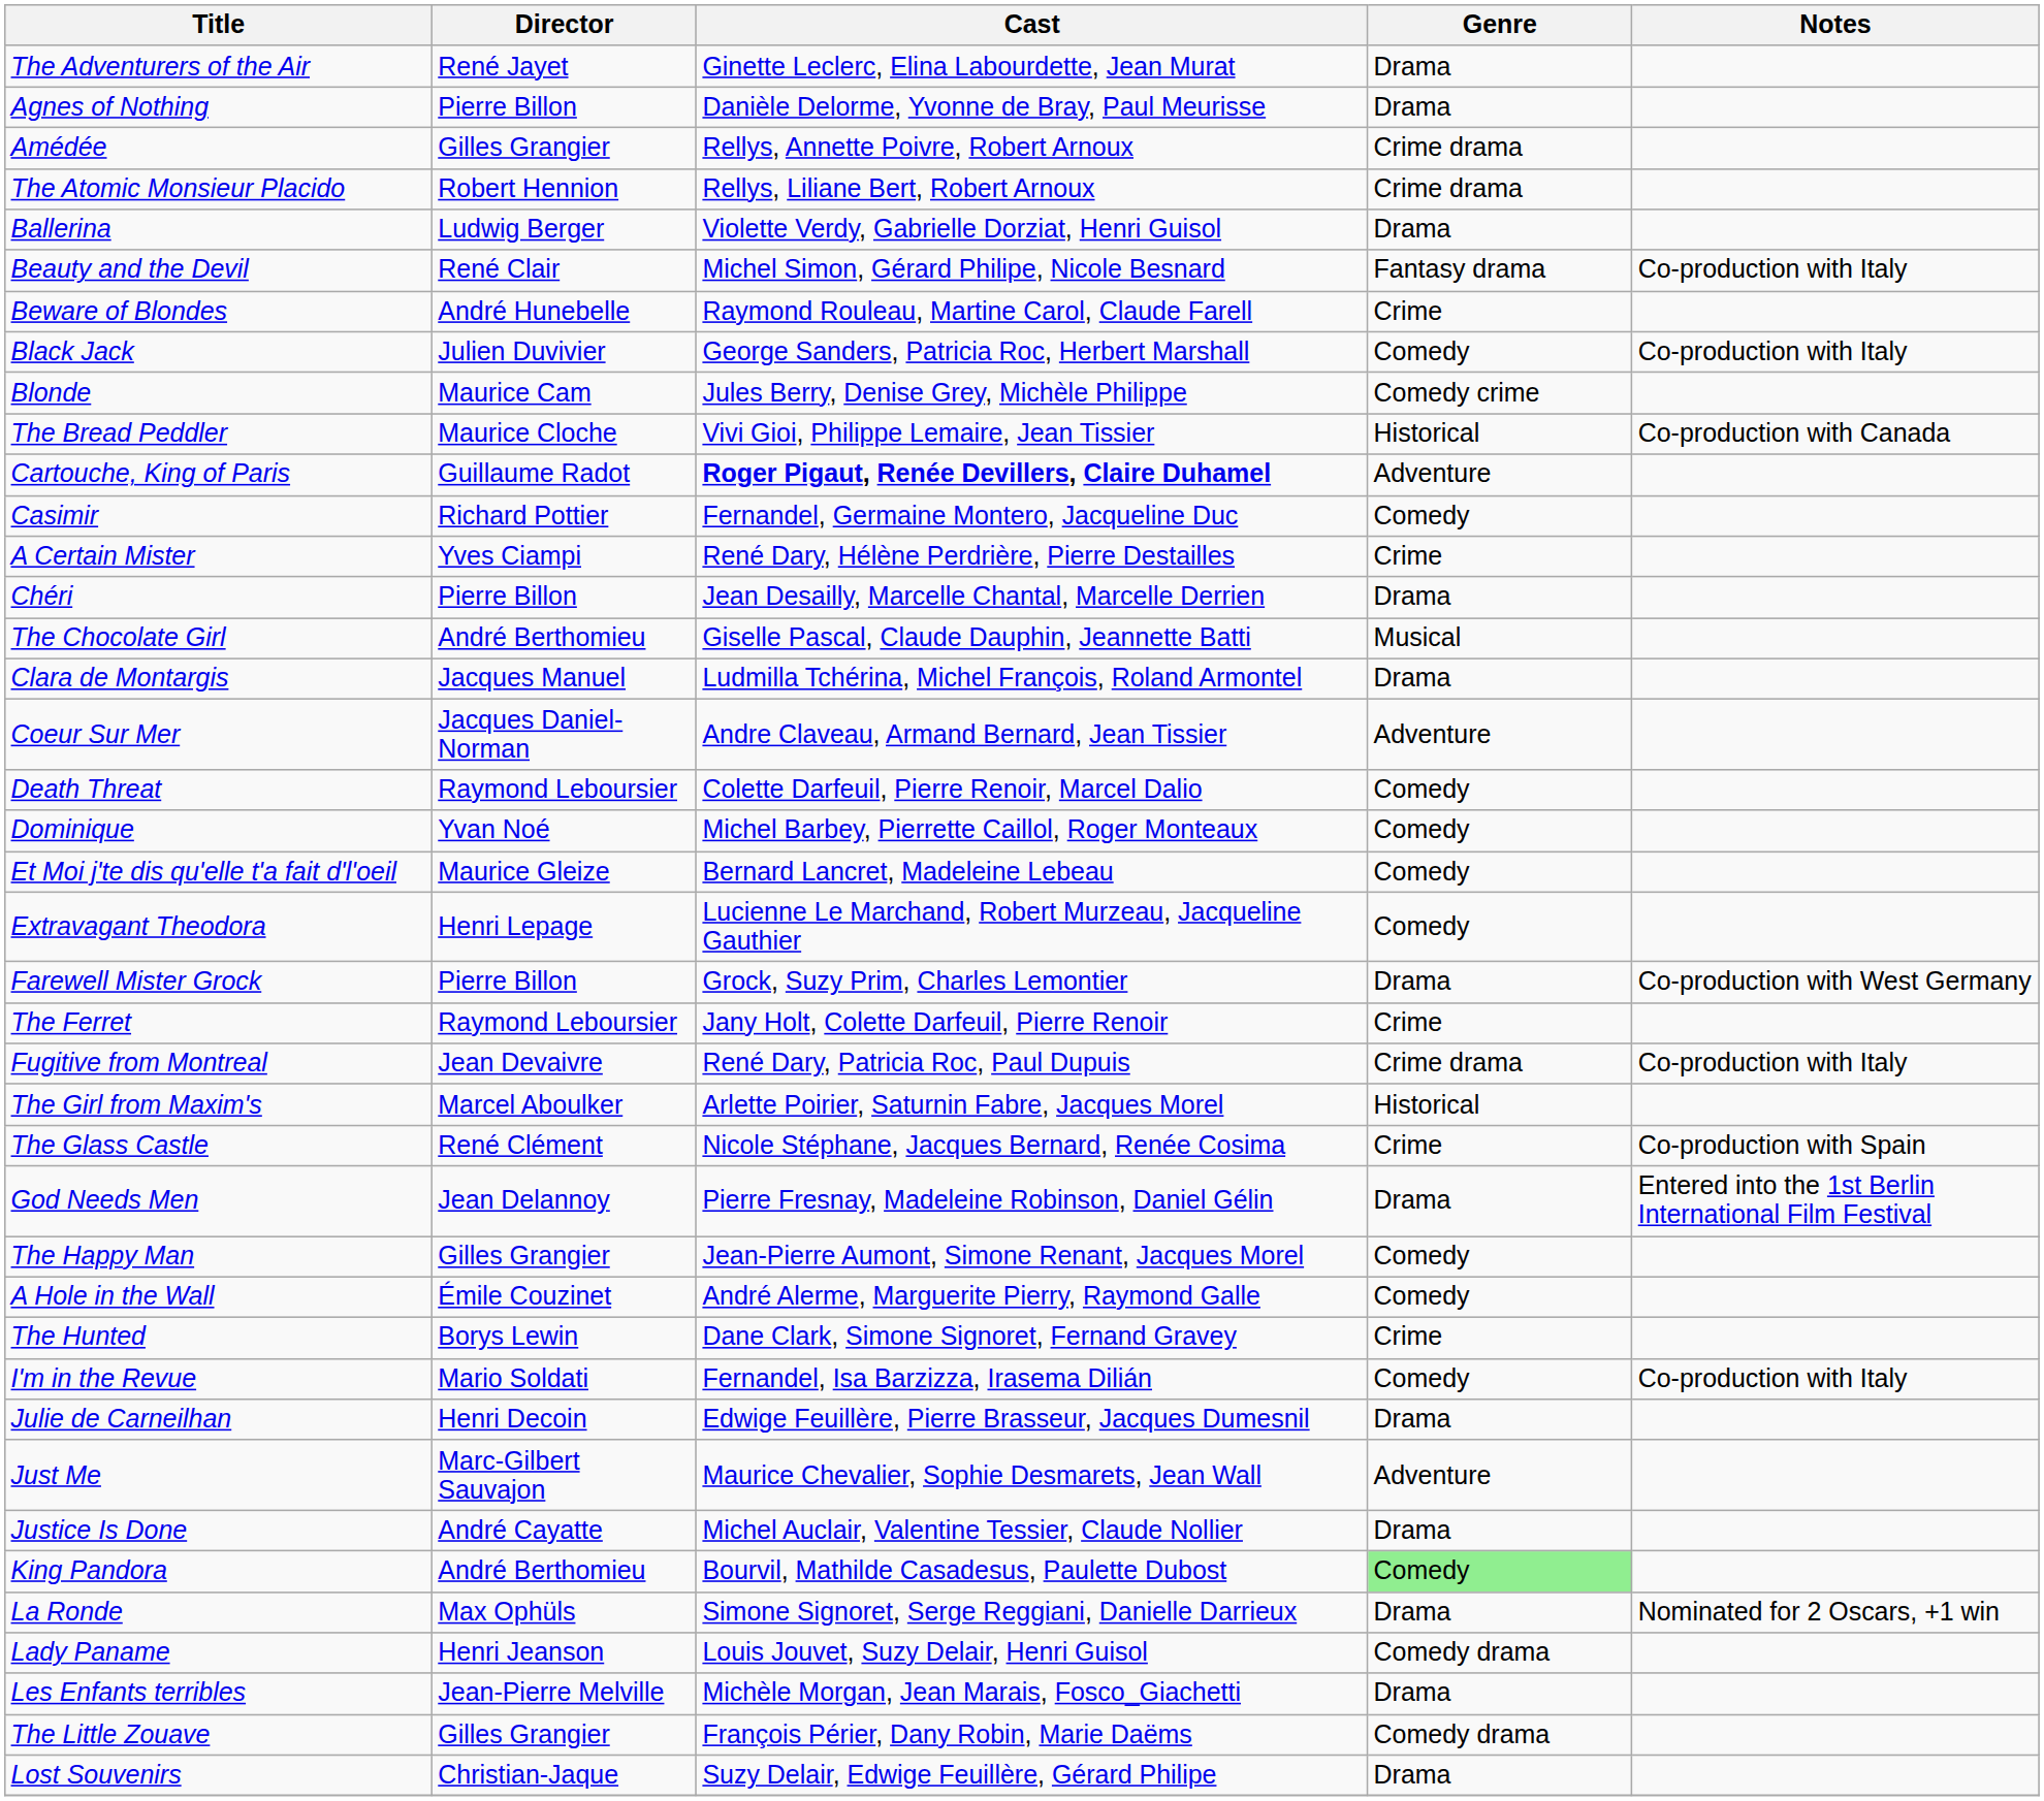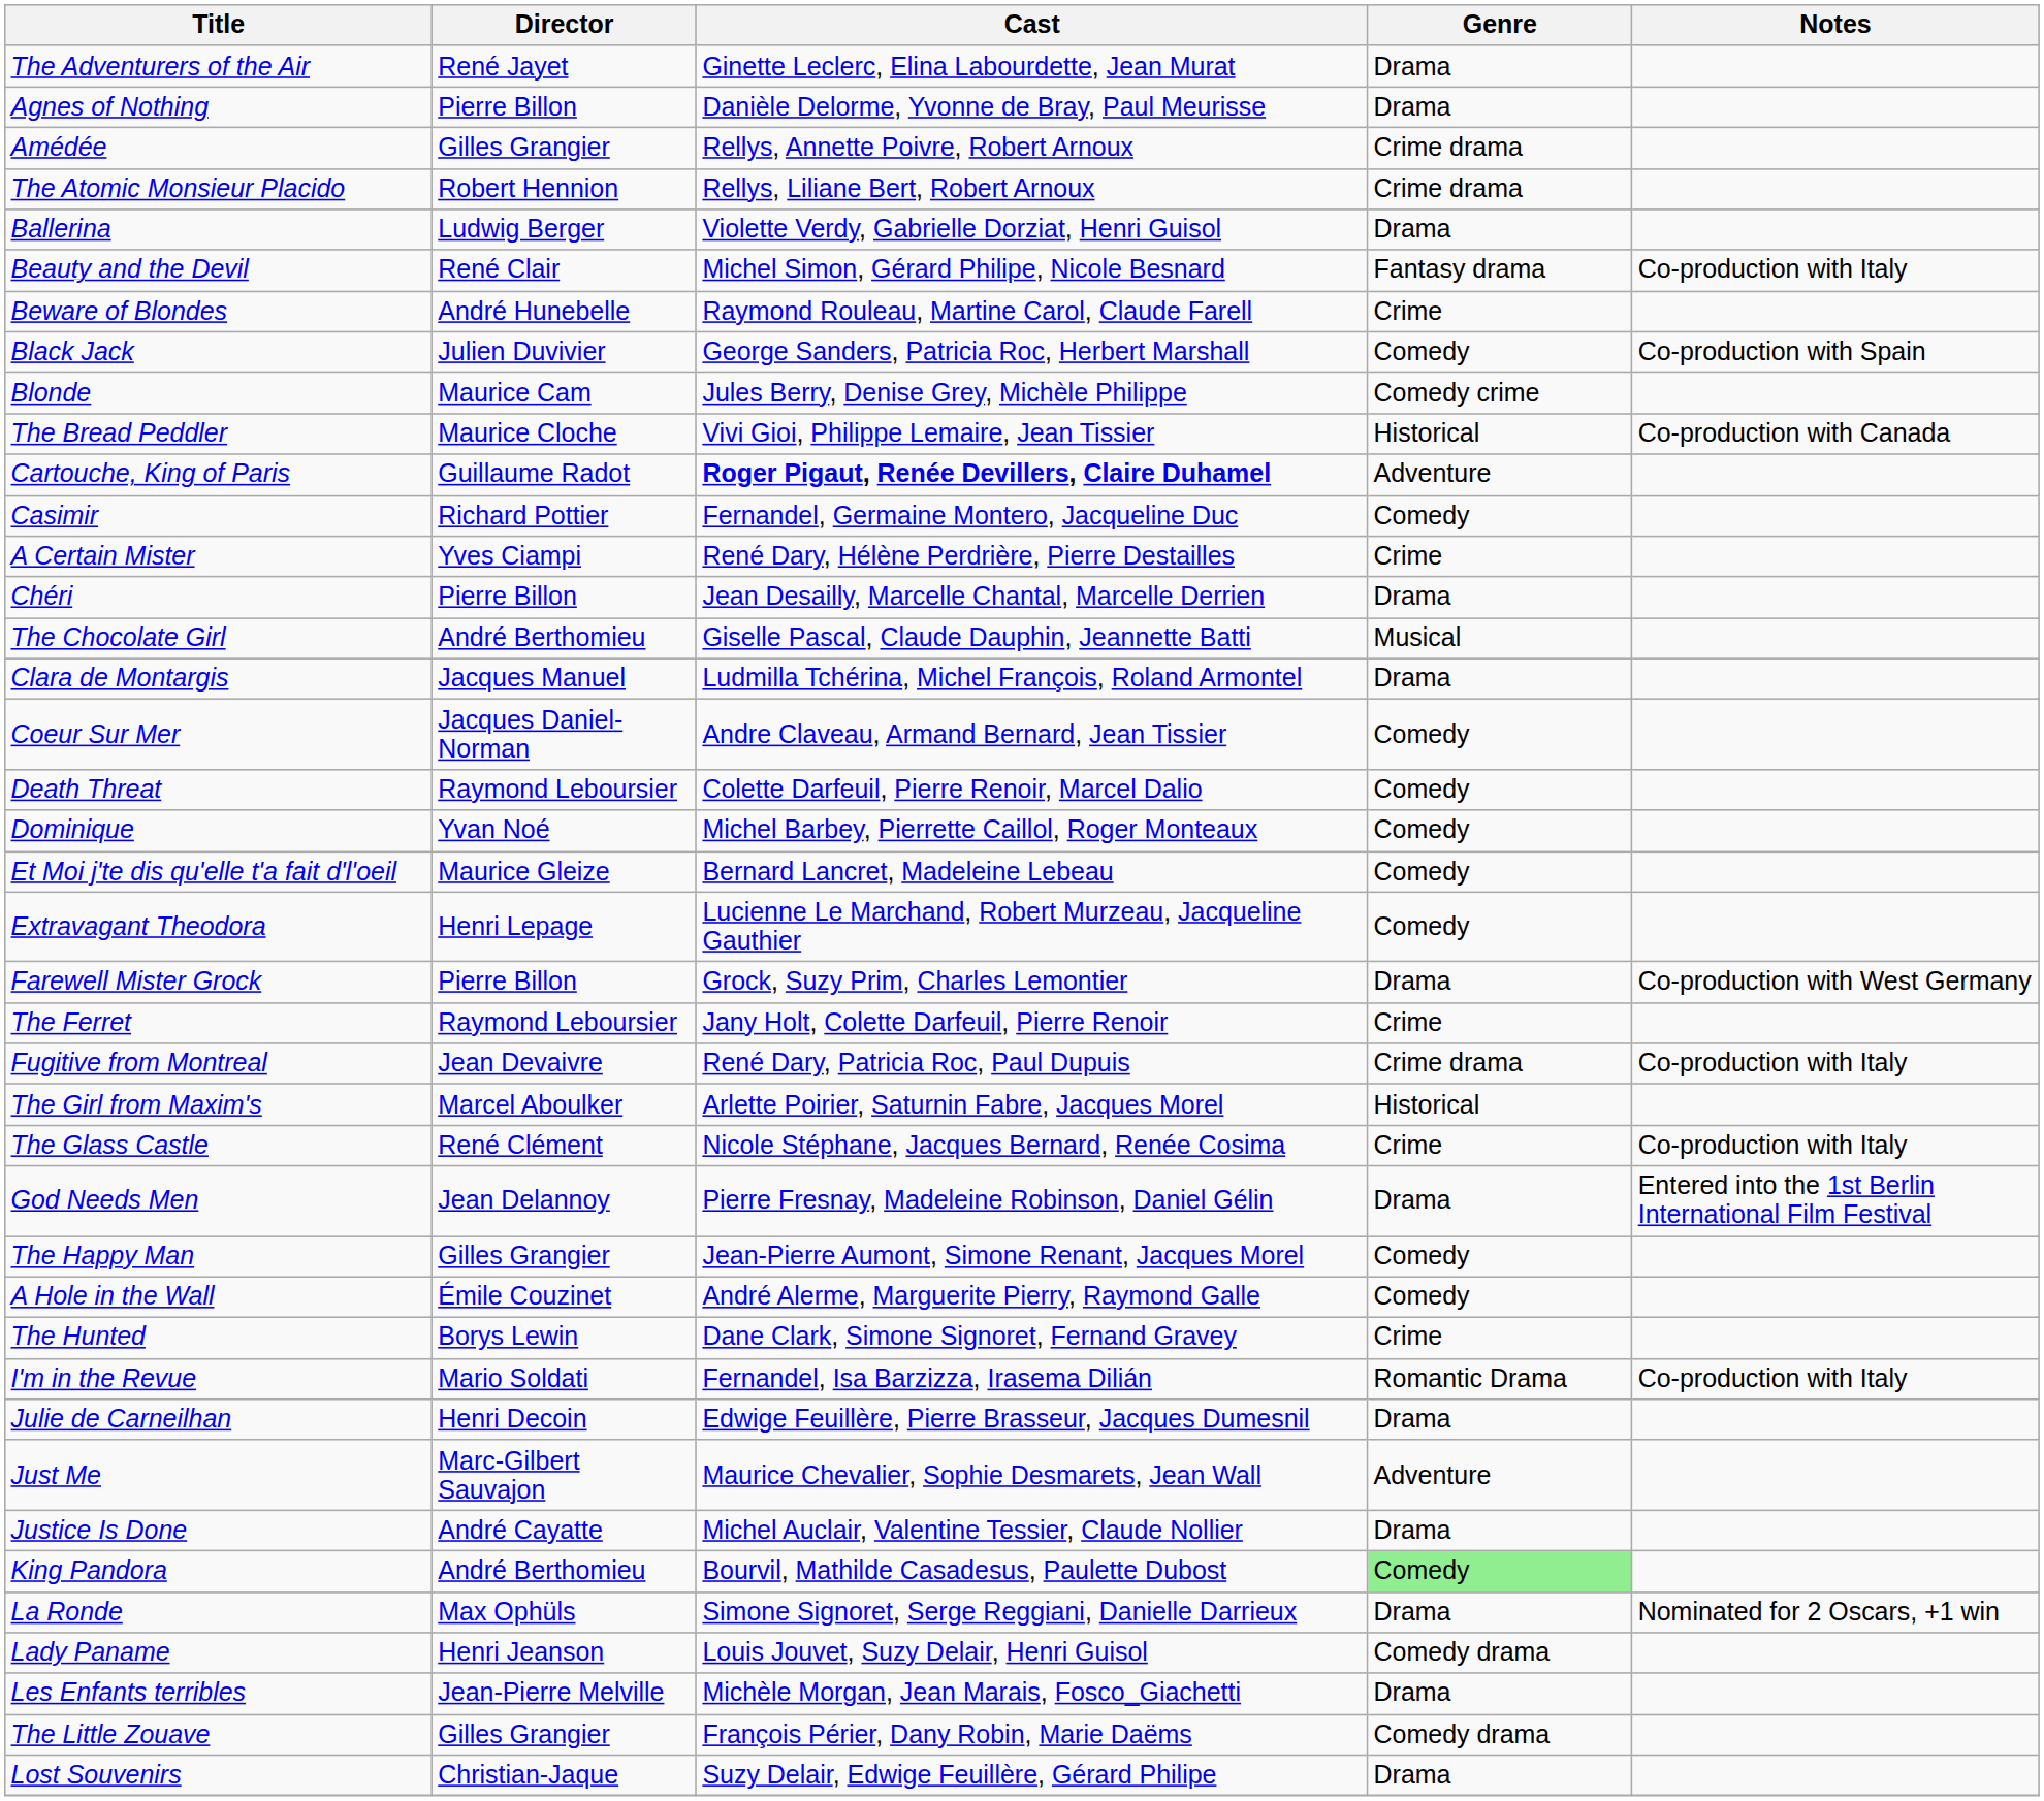Black Jack | Notes: Co-production with Italy -> Co-production with Spain
Coeur Sur Mer | Genre: Adventure -> Comedy
The Glass Castle | Notes: Co-production with Spain -> Co-production with Italy
I'm in the Revue | Genre: Comedy -> Romantic Drama
